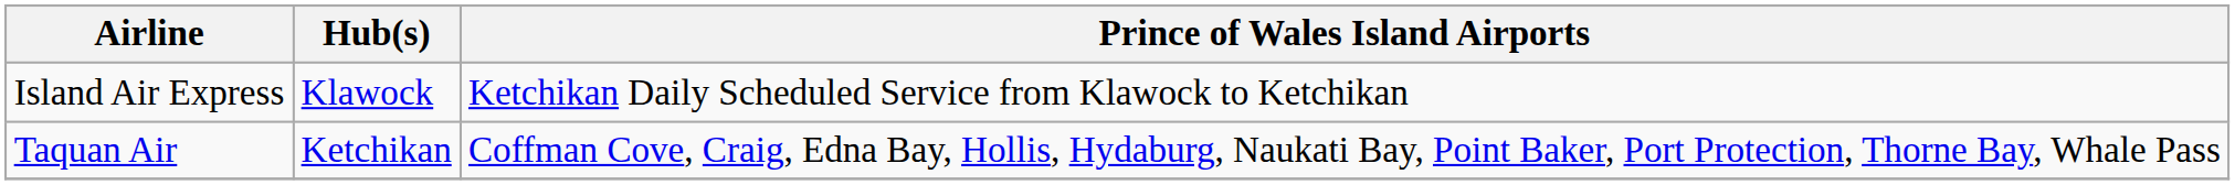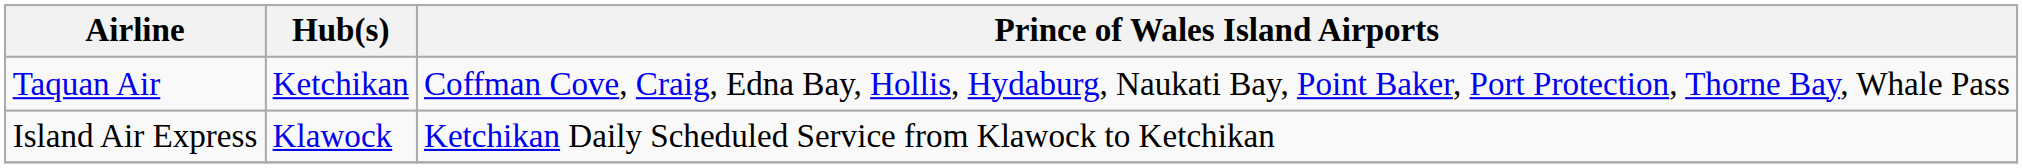rows swapped: Island Air Express <-> Taquan Air
